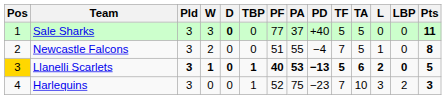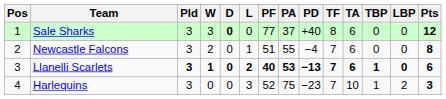columns swapped: L <-> TBP
Sale Sharks | TF: 5 -> 8
Sale Sharks | TA: 5 -> 6
Sale Sharks | Pts: 11 -> 12
Newcastle Falcons | TA: 5 -> 6
Llanelli Scarlets | Pos: gold background -> no background
Llanelli Scarlets | TF: 5 -> 7
Llanelli Scarlets | Pts: 5 -> 6
